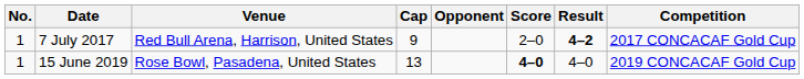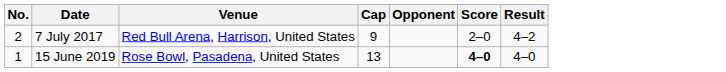- column: Competition | 2017 CONCACAF Gold Cup | 2019 CONCACAF Gold Cup
7 July 2017 | No.: 1 -> 2
7 July 2017 | Result: bold -> normal
